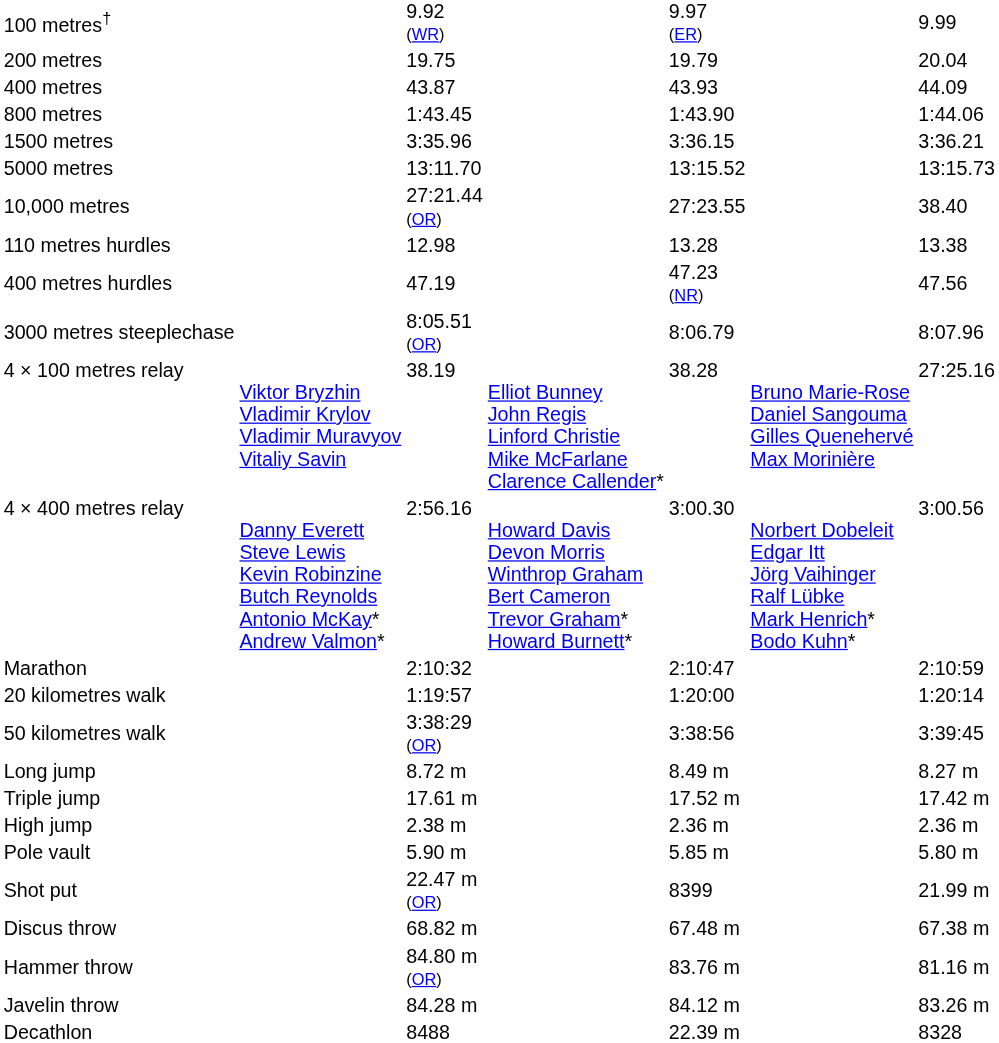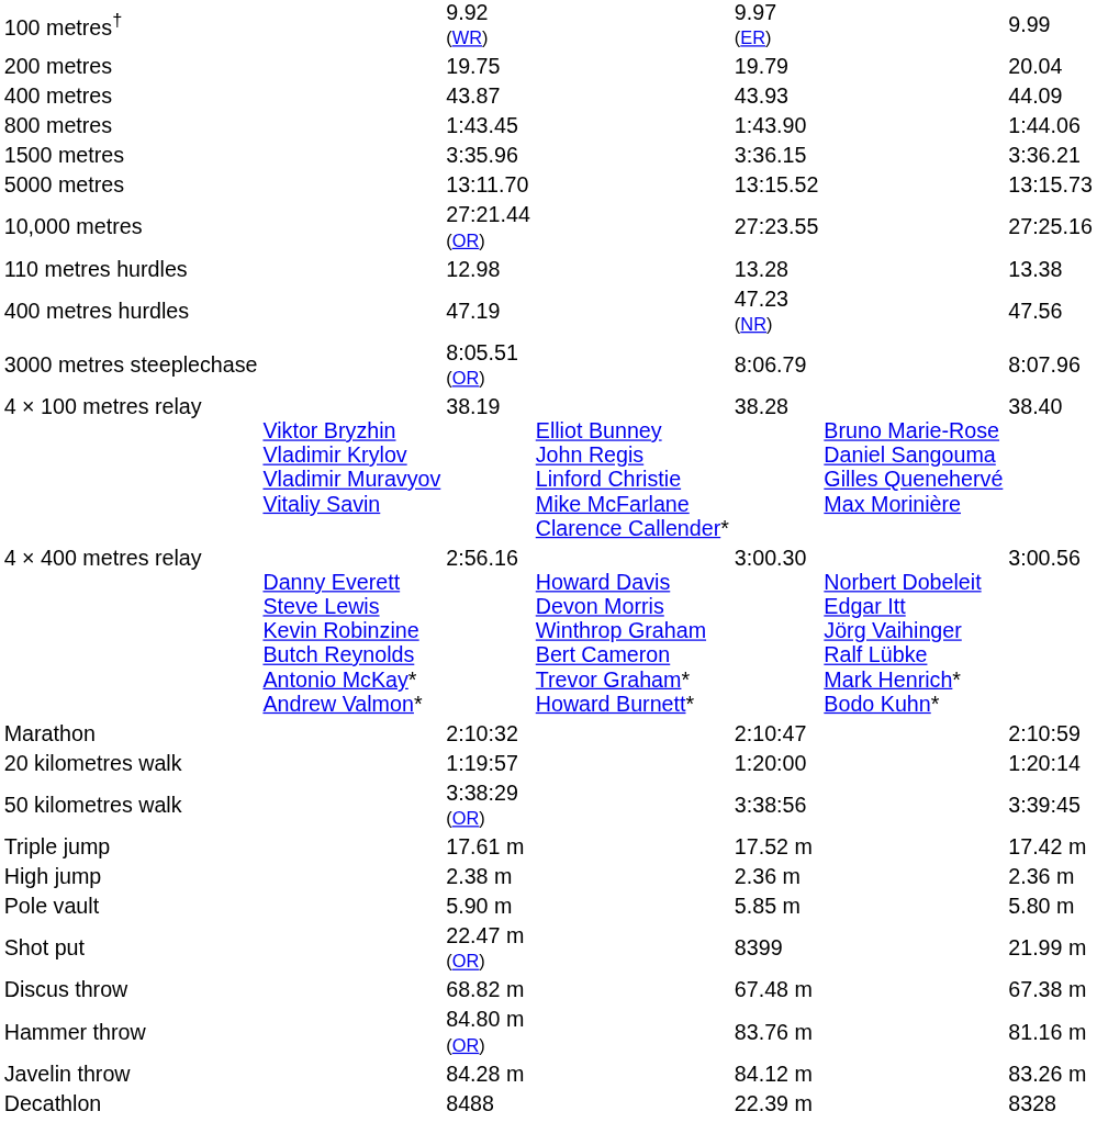10,000 metres | column 7: 38.40 -> 27:25.16
4 × 100 metres relay | column 7: 27:25.16 -> 38.40
- row: Long jump | 8.72 m | 8.49 m | 8.27 m
